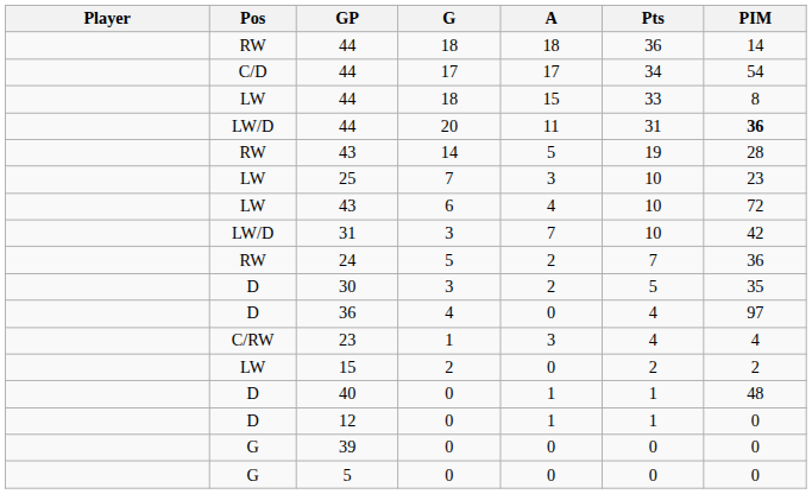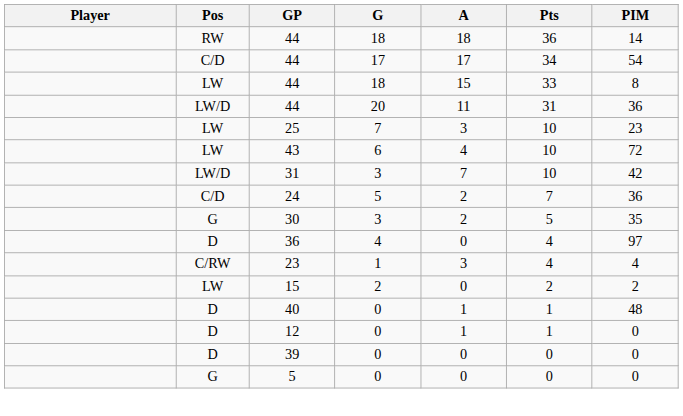44 / 20 | PIM: bold -> normal
- row: RW | 43 | 14 | 5 | 19 | 28
24 | Pos: RW -> C/D
30 | Pos: D -> G
39 | Pos: G -> D
